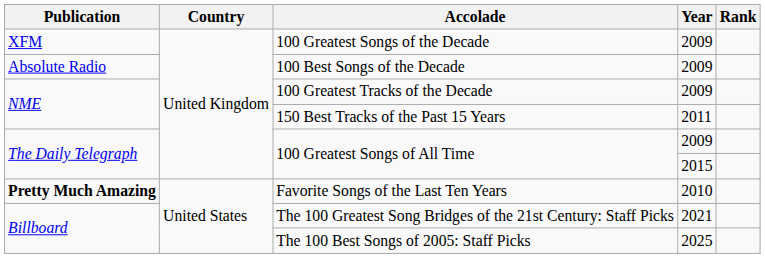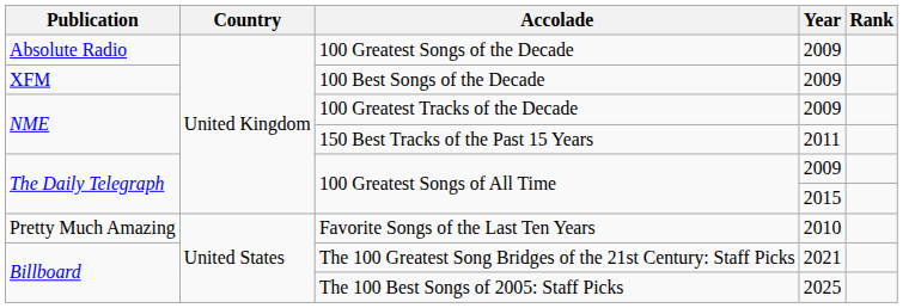100 Greatest Songs of the Decade | Publication: XFM -> Absolute Radio
100 Best Songs of the Decade | Publication: Absolute Radio -> XFM
Favorite Songs of the Last Ten Years | Publication: bold -> normal
